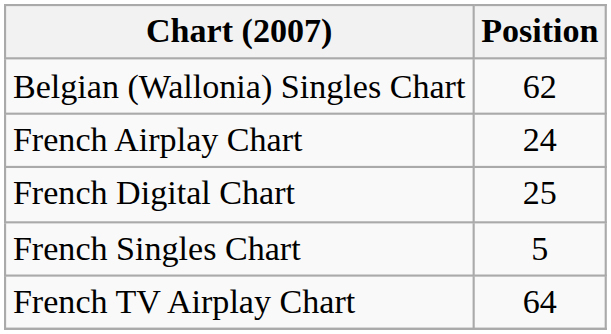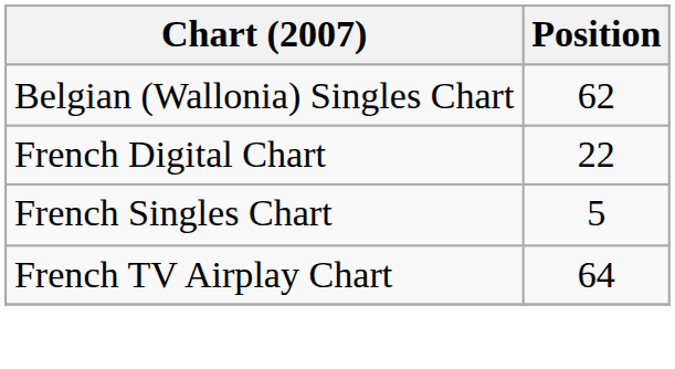- row: French Airplay Chart | 24
French Digital Chart | Position: 25 -> 22
